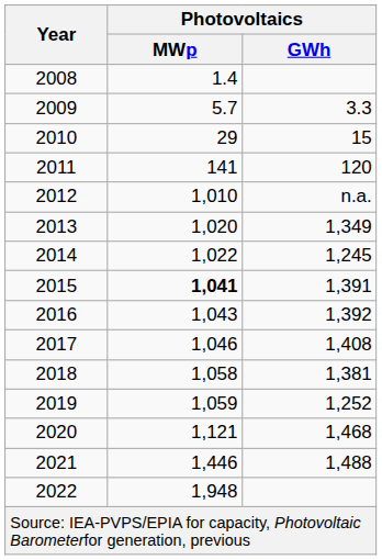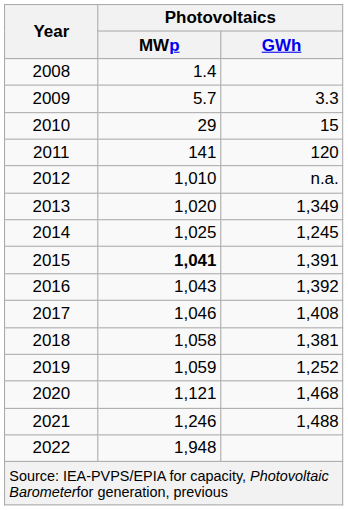2014 | Photovoltaics / MWp: 1,022 -> 1,025
2021 | Photovoltaics / MWp: 1,446 -> 1,246
